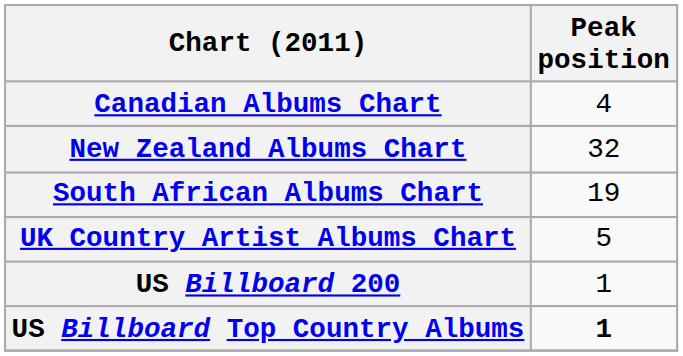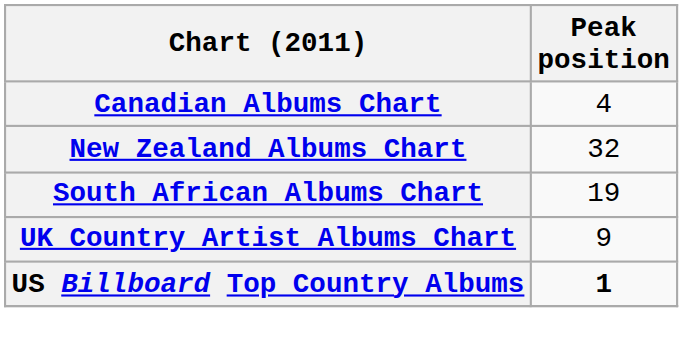UK Country Artist Albums Chart | Peak position: 5 -> 9
- row: US Billboard 200 | 1
